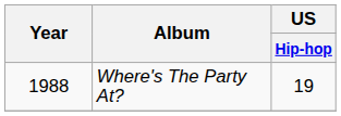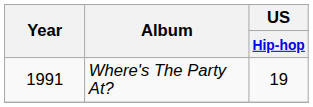Where's The Party At? | Year: 1988 -> 1991
